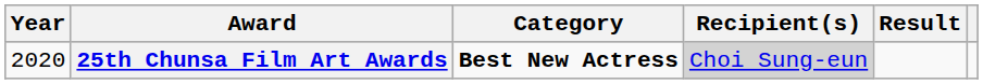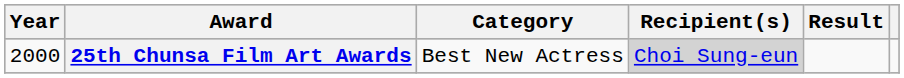25th Chunsa Film Art Awards | Year: 2020 -> 2000
25th Chunsa Film Art Awards | Category: bold -> normal
